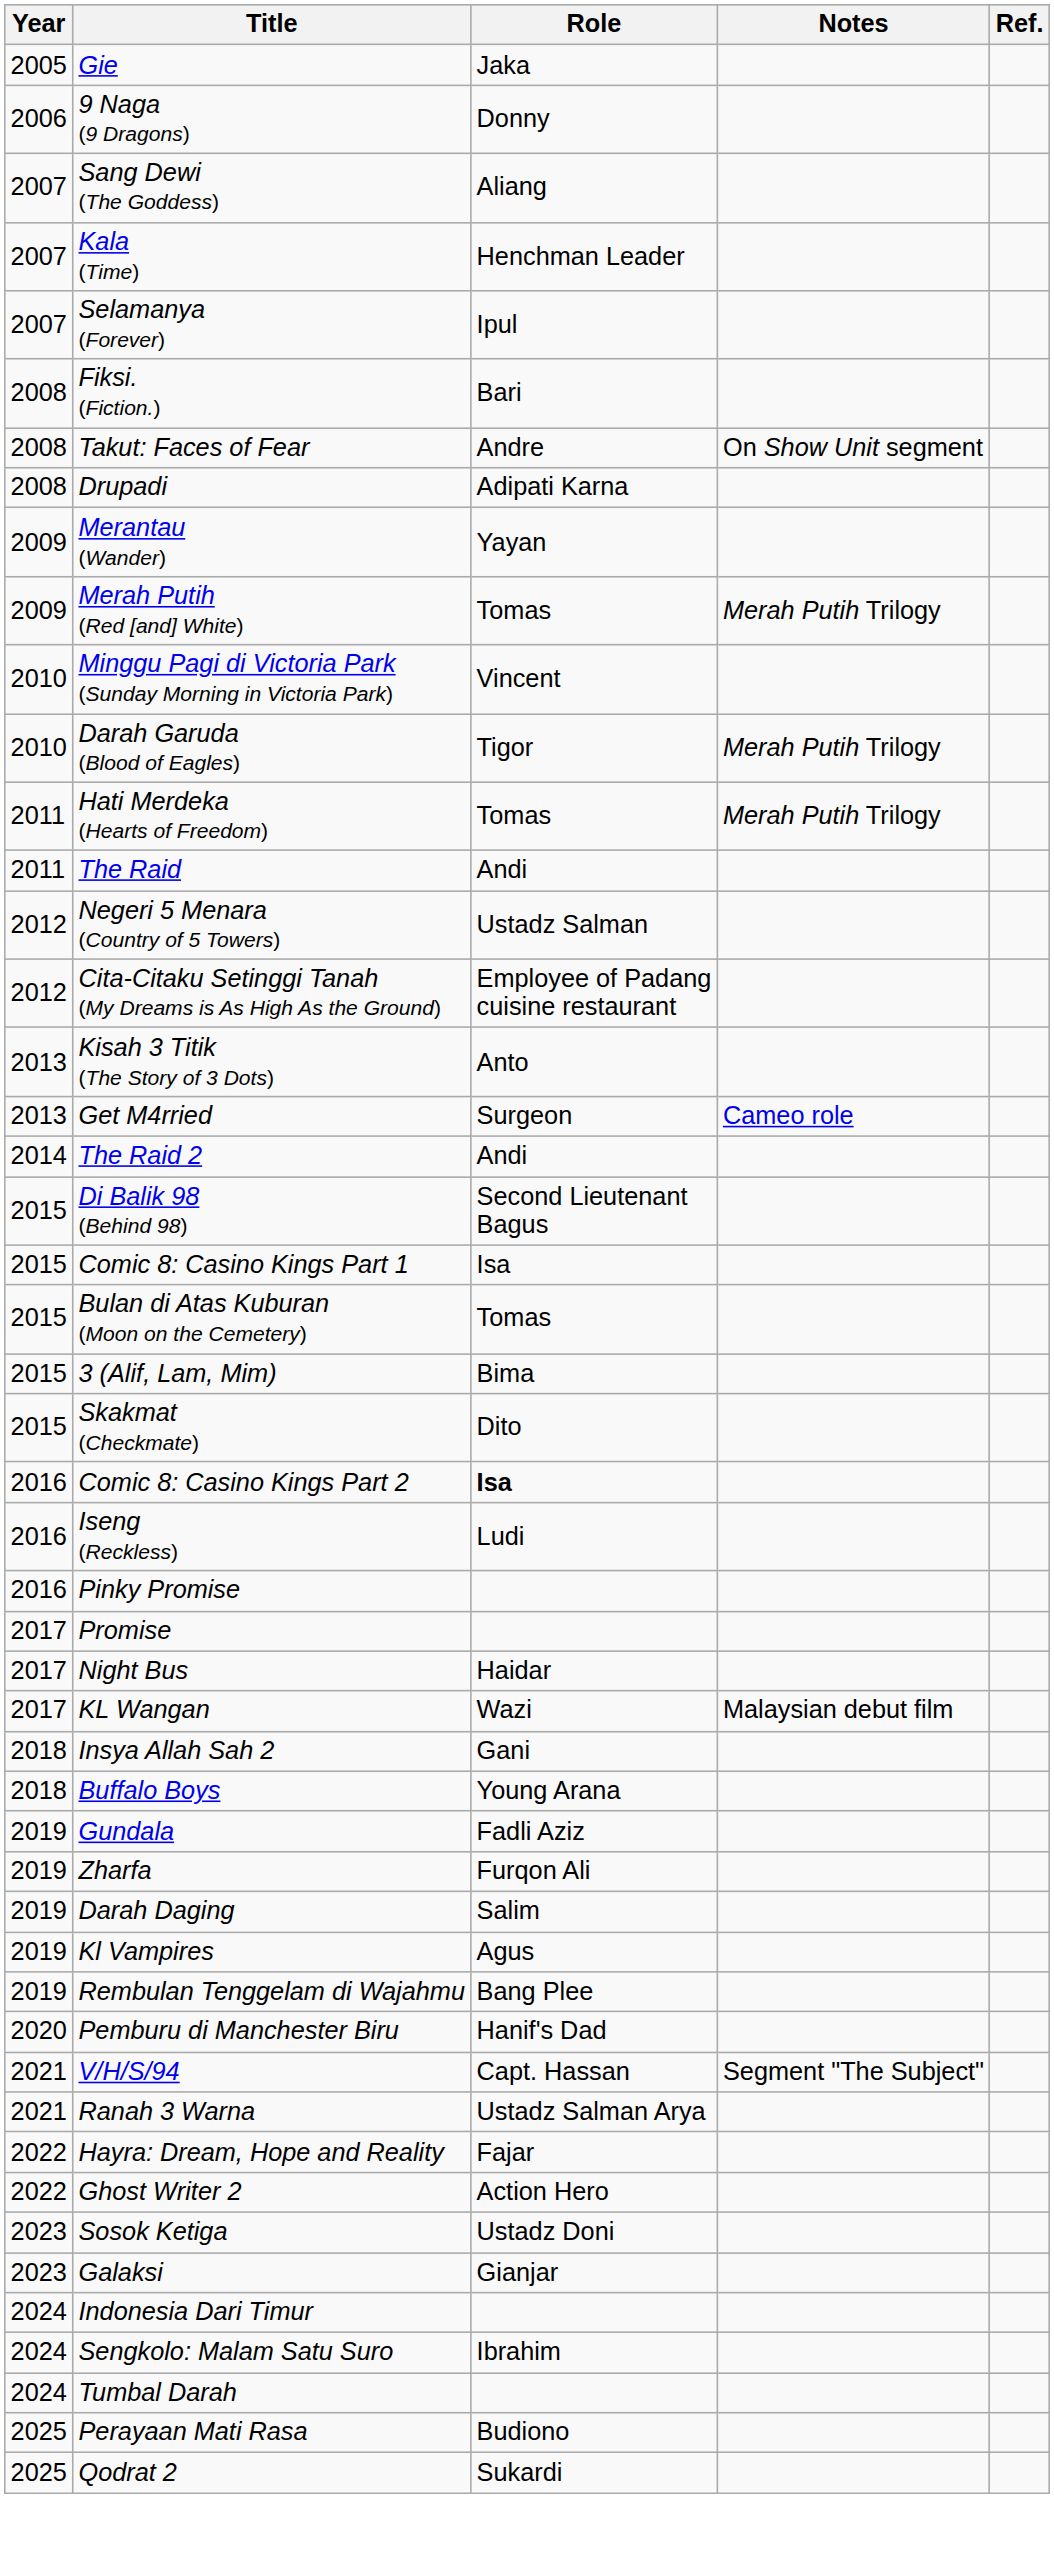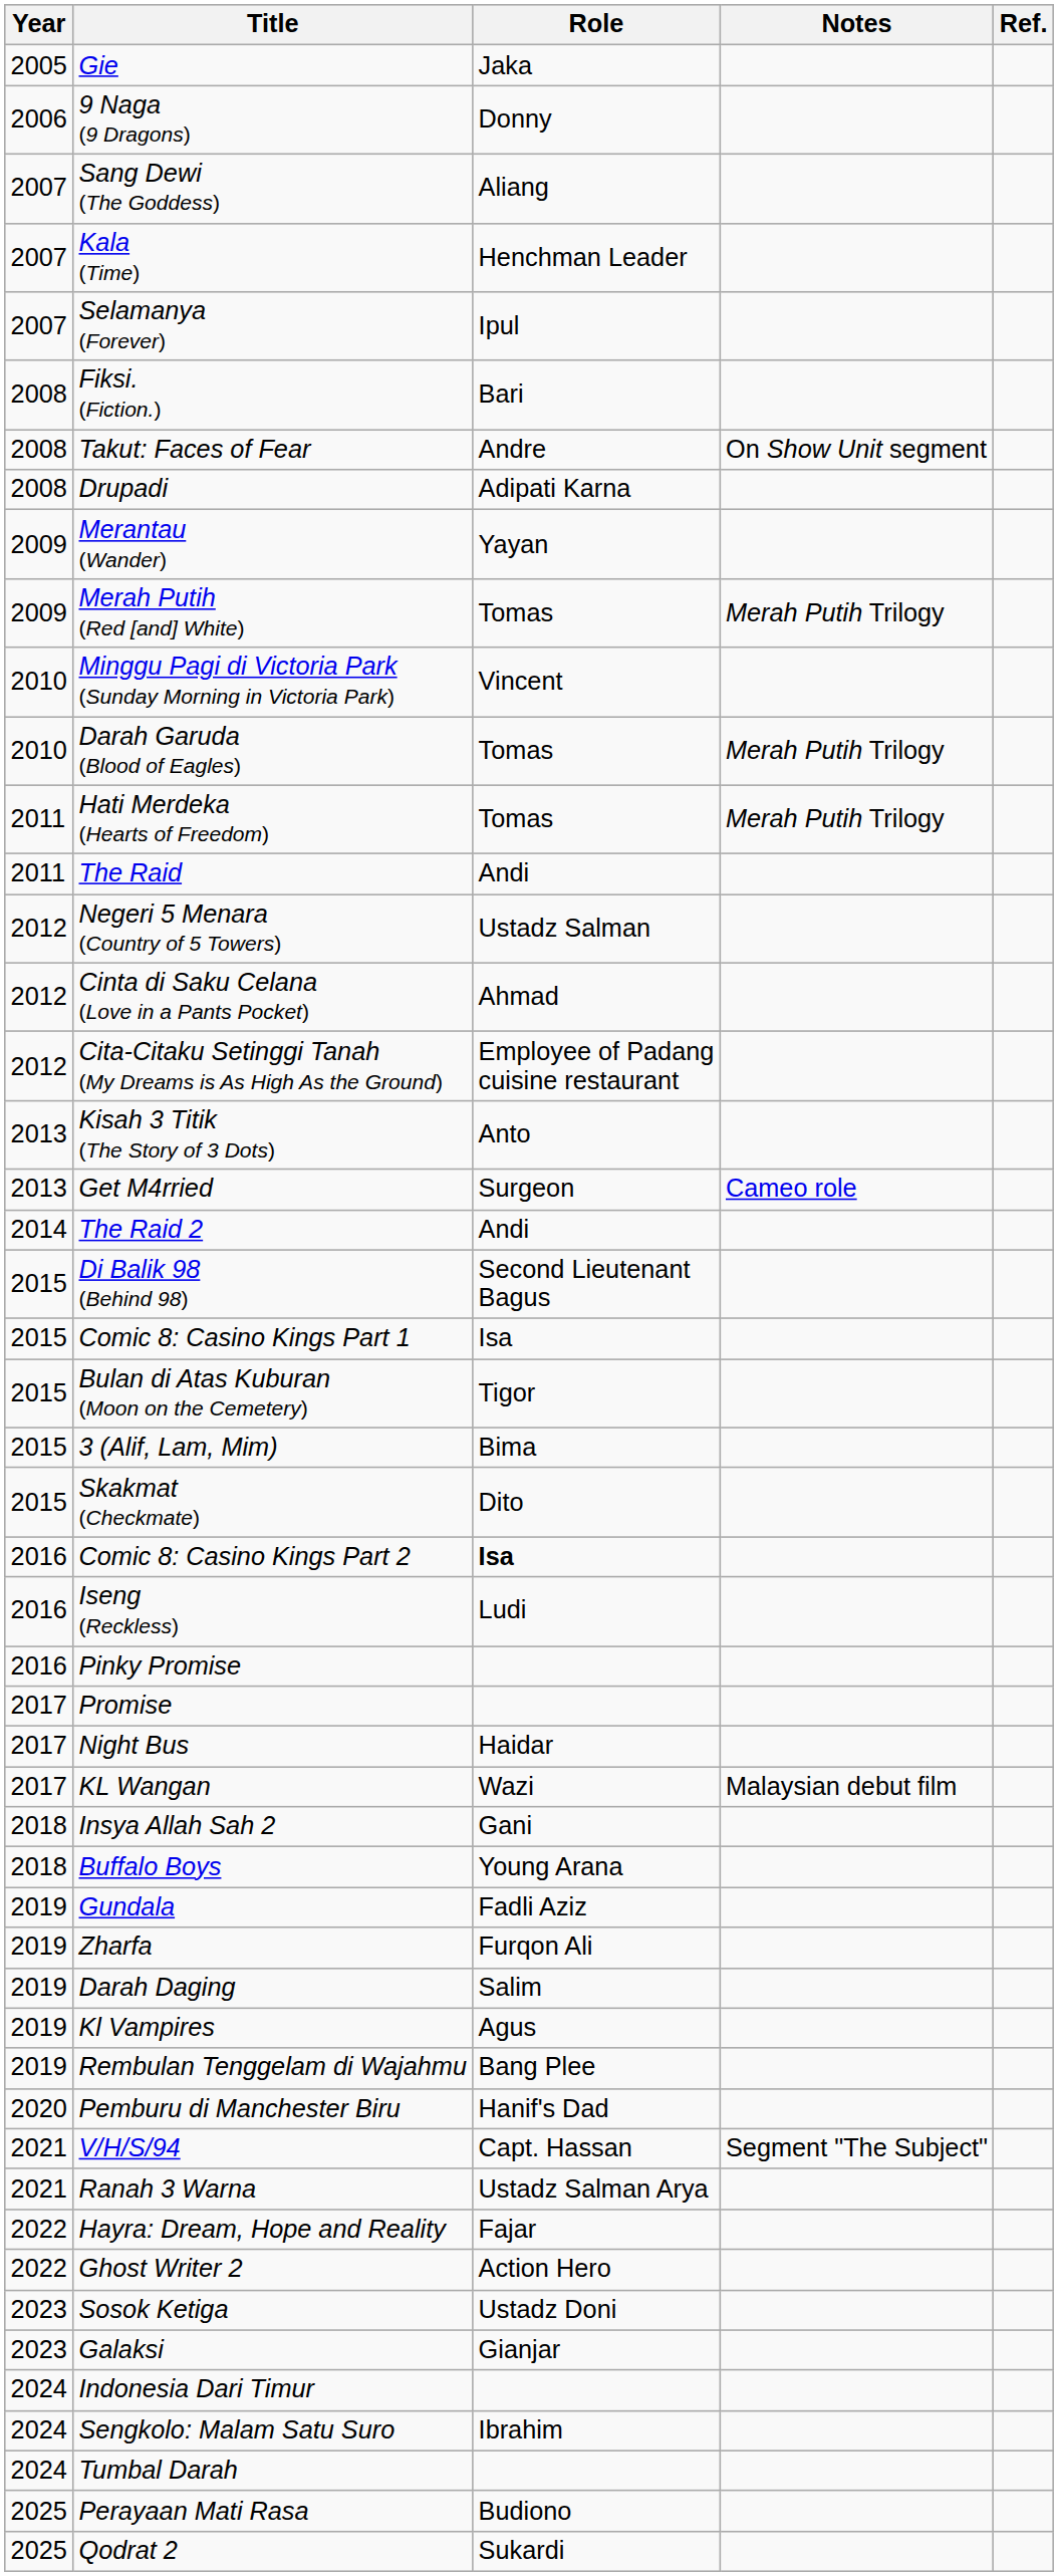Darah Garuda (Blood of Eagles) | Role: Tigor -> Tomas
+ row: 2012 | Cinta di Saku Celana (Love in a Pants Pocket) | Ahmad
Bulan di Atas Kuburan (Moon on the Cemetery) | Role: Tomas -> Tigor
